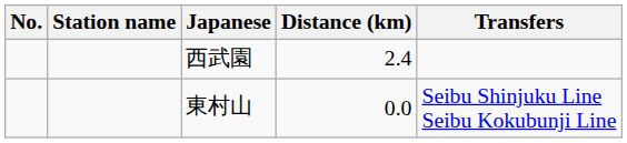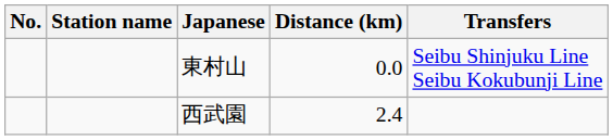rows swapped: 東村山 <-> 西武園
